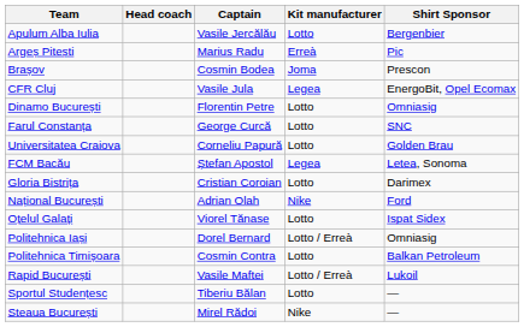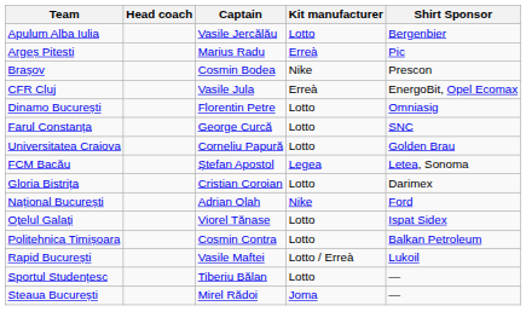Brașov | Kit manufacturer: Joma -> Nike
CFR Cluj | Kit manufacturer: Legea -> Erreà
- row: Politehnica Iași | Dorel Bernard | Lotto / Erreà | Omniasig
Steaua București | Kit manufacturer: Nike -> Joma
